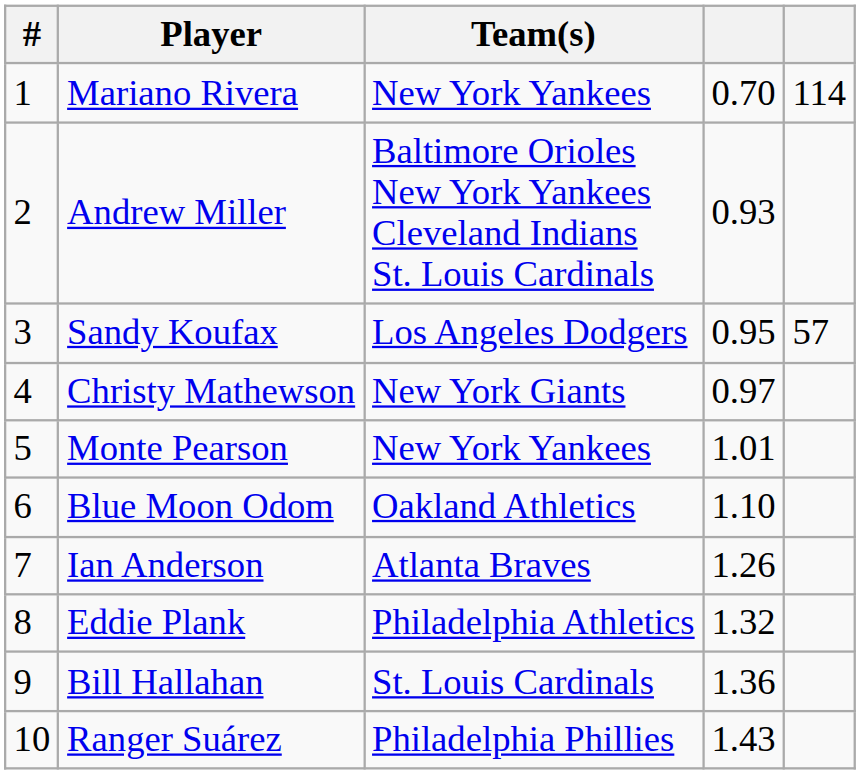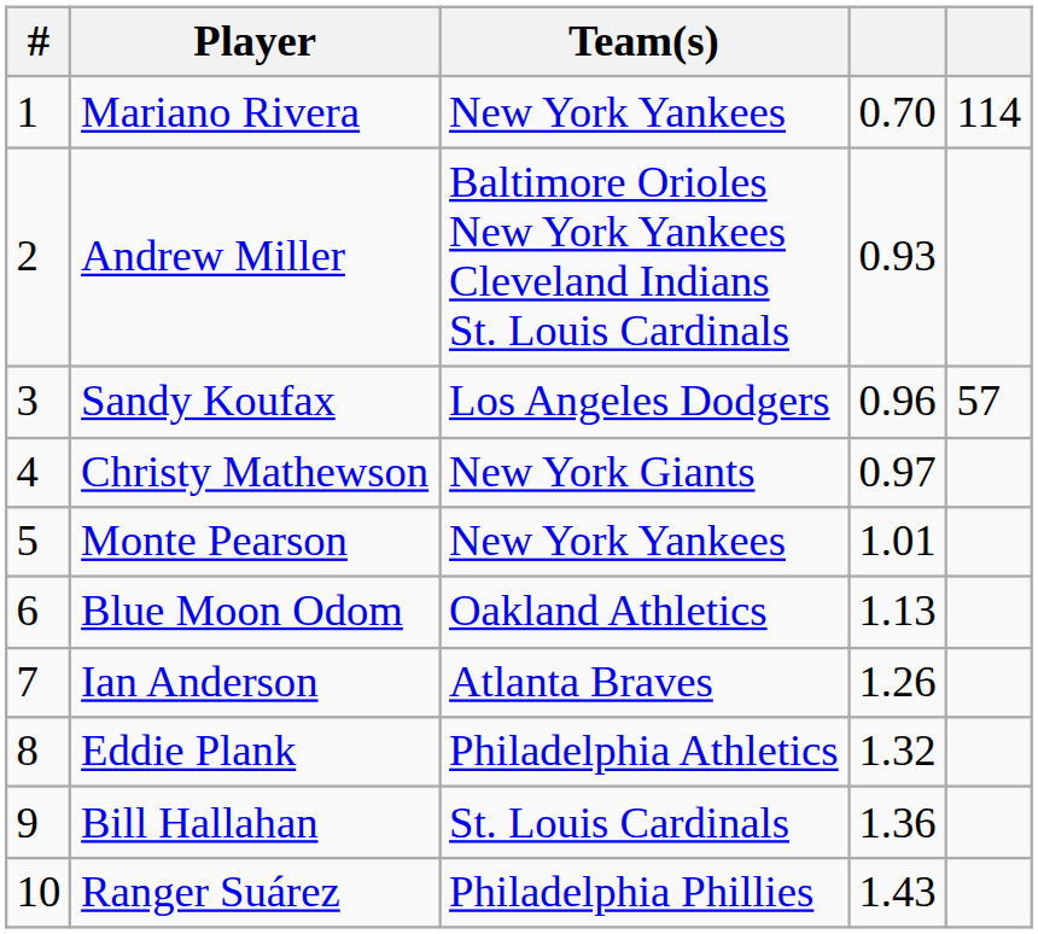Sandy Koufax | column 4: 0.95 -> 0.96
Blue Moon Odom | column 4: 1.10 -> 1.13
